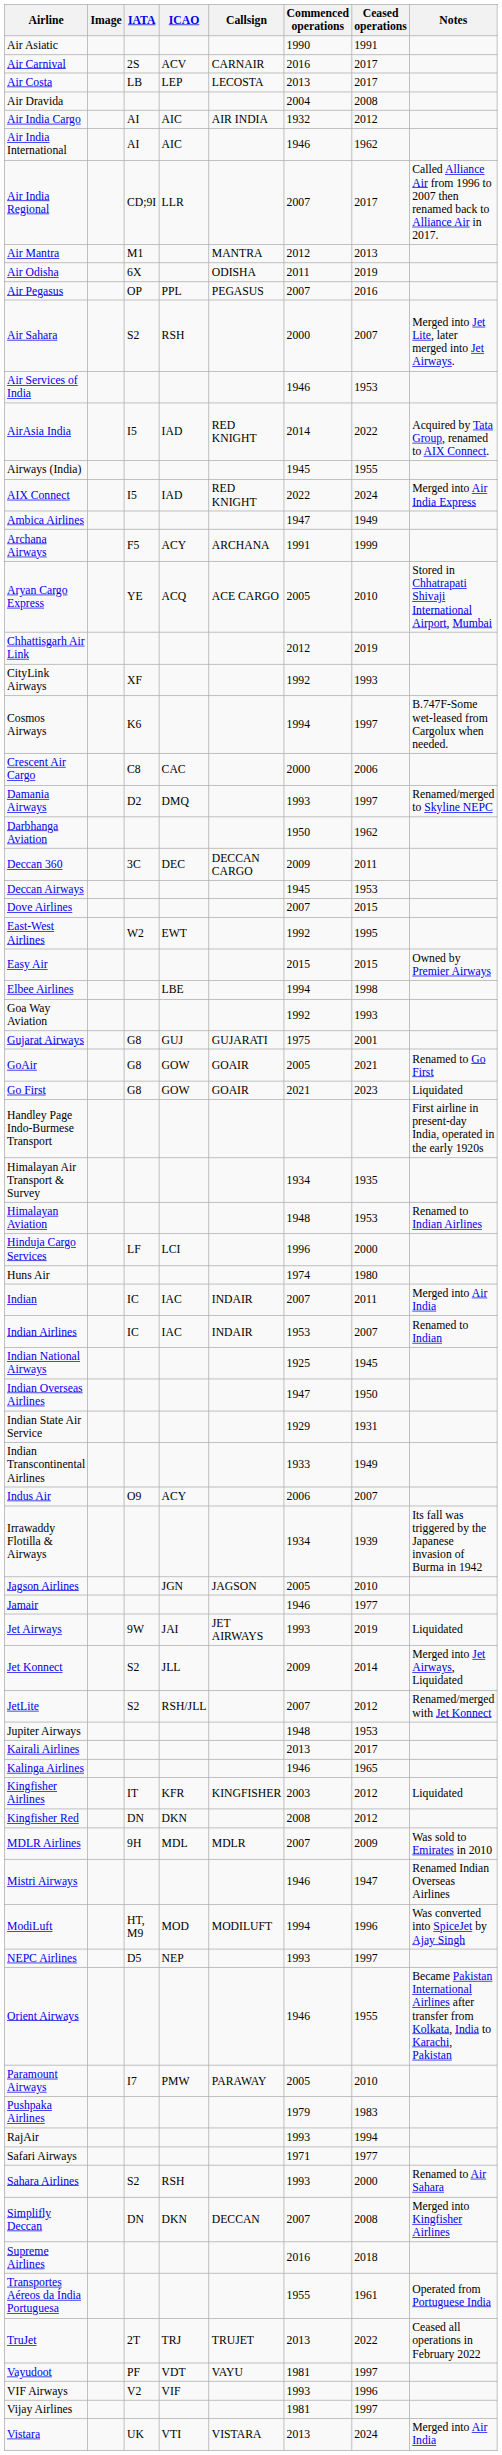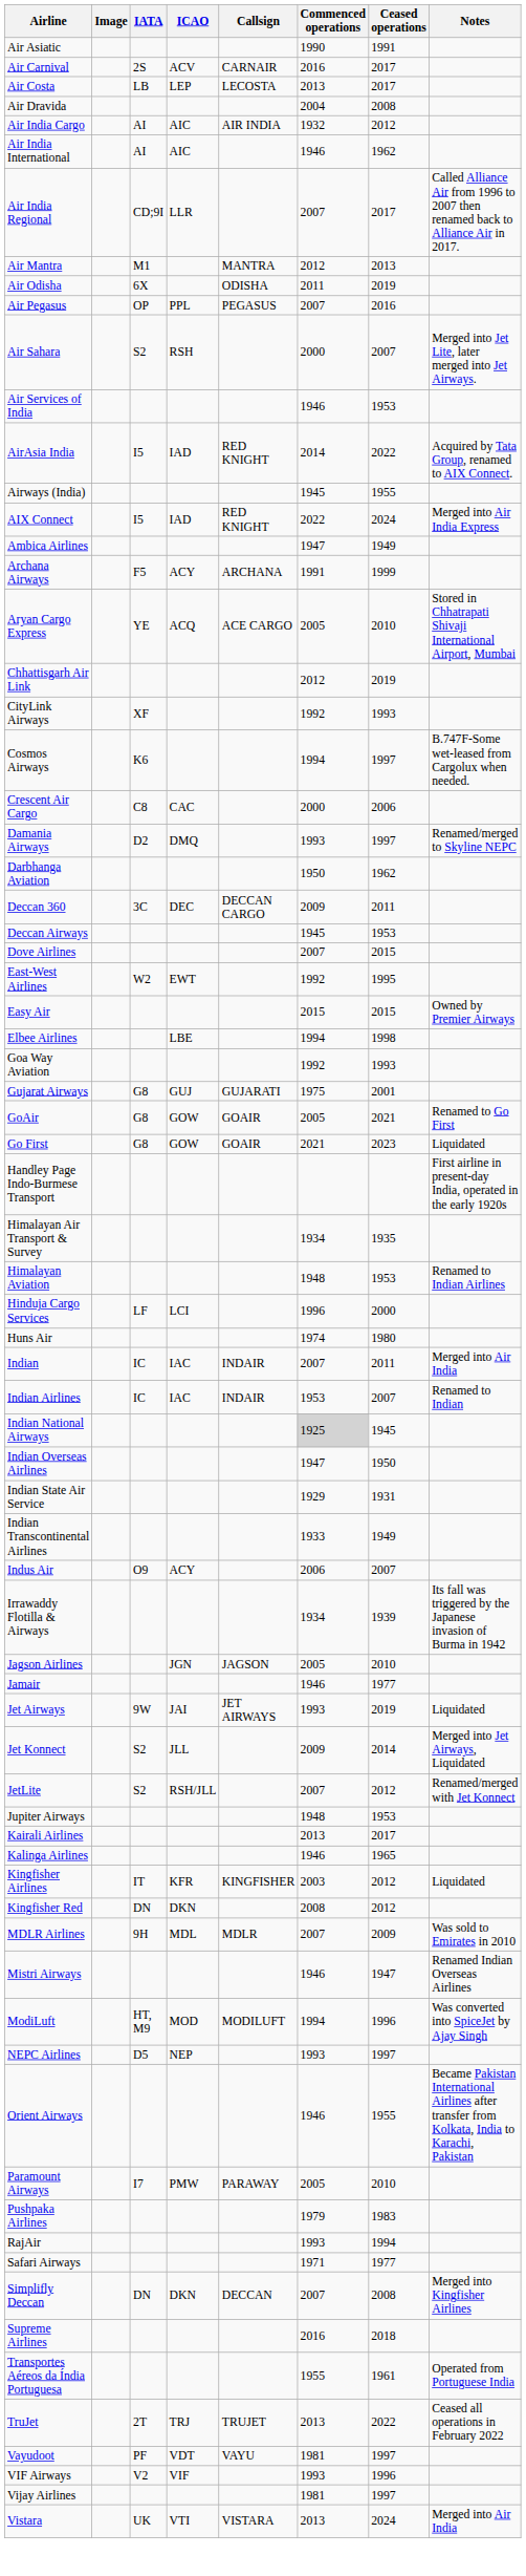Indian National Airways | Commenced operations: no background -> lightgrey background
- row: Sahara Airlines | S2 | RSH | 1993 | 2000 | Renamed to Air Sahara
